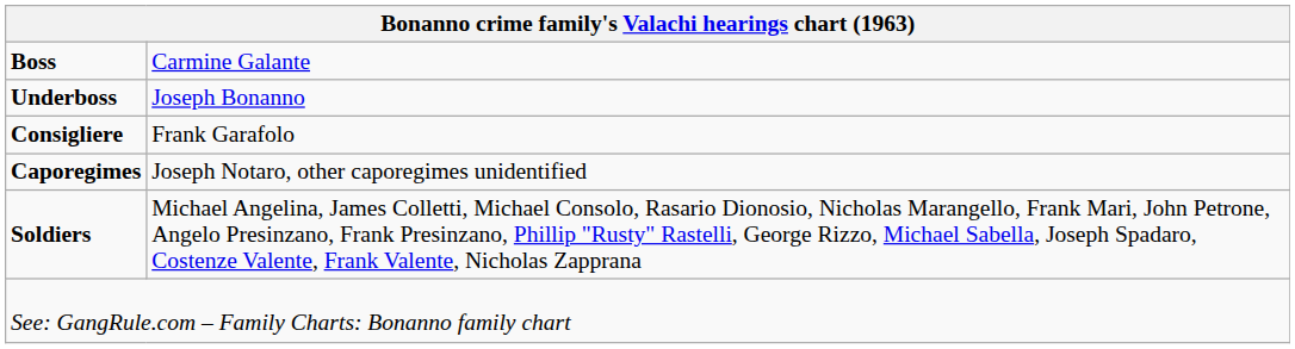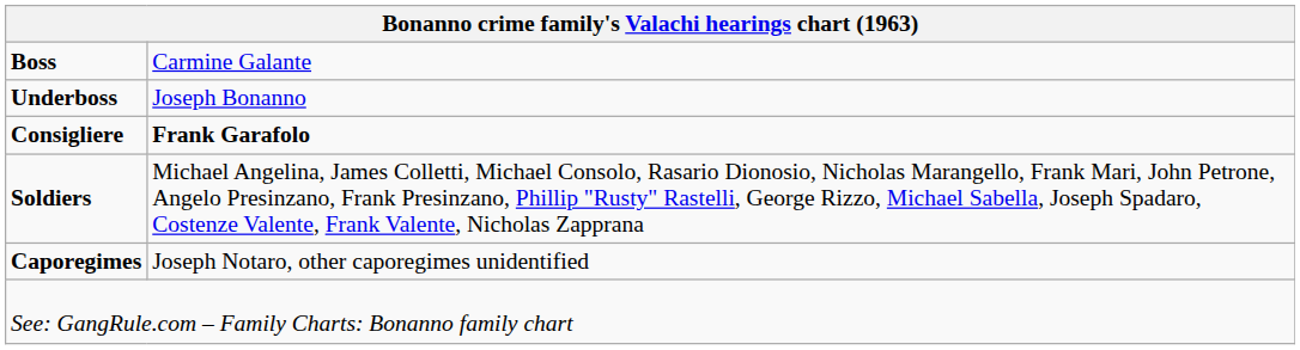Consigliere | column 2: normal -> bold
rows swapped: Caporegimes <-> Soldiers
